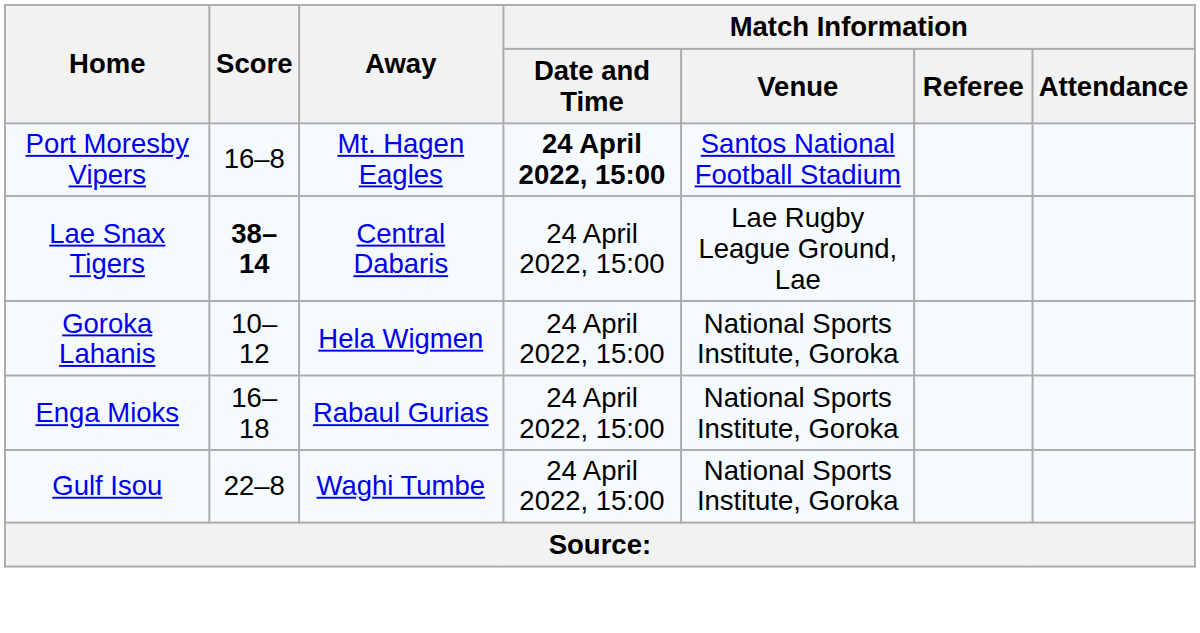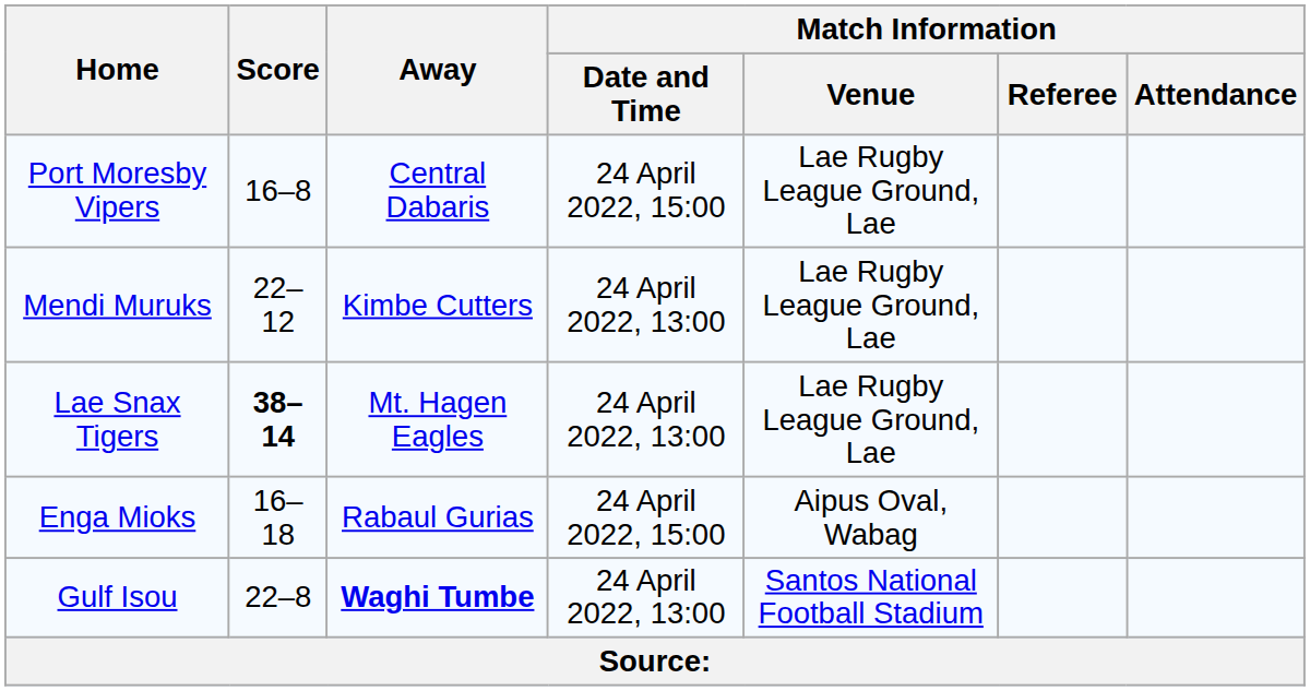Port Moresby Vipers | Away: Mt. Hagen Eagles -> Central Dabaris
Port Moresby Vipers | Match Information / Date and Time: bold -> normal
Port Moresby Vipers | Match Information / Venue: Santos National Football Stadium -> Lae Rugby League Ground, Lae
+ row: Mendi Muruks | 22–12 | Kimbe Cutters | 24 April 2022, 13:00 | Lae Rugby League Ground, Lae
Lae Snax Tigers | Away: Central Dabaris -> Mt. Hagen Eagles
Lae Snax Tigers | Match Information / Date and Time: 24 April 2022, 15:00 -> 24 April 2022, 13:00
- row: Goroka Lahanis | 10–12 | Hela Wigmen | 24 April 2022, 15:00 | National Sports Institute, Goroka
Enga Mioks | Match Information / Venue: National Sports Institute, Goroka -> Aipus Oval, Wabag
Gulf Isou | Away: normal -> bold
Gulf Isou | Match Information / Date and Time: 24 April 2022, 15:00 -> 24 April 2022, 13:00
Gulf Isou | Match Information / Venue: National Sports Institute, Goroka -> Santos National Football Stadium
